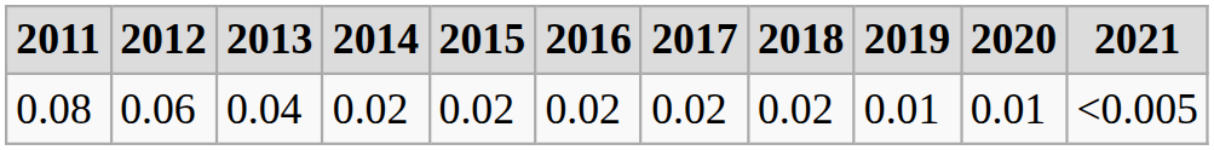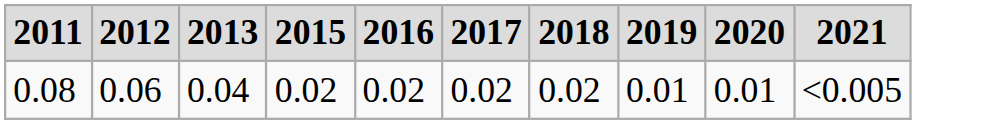- column: 2014 | 0.02
